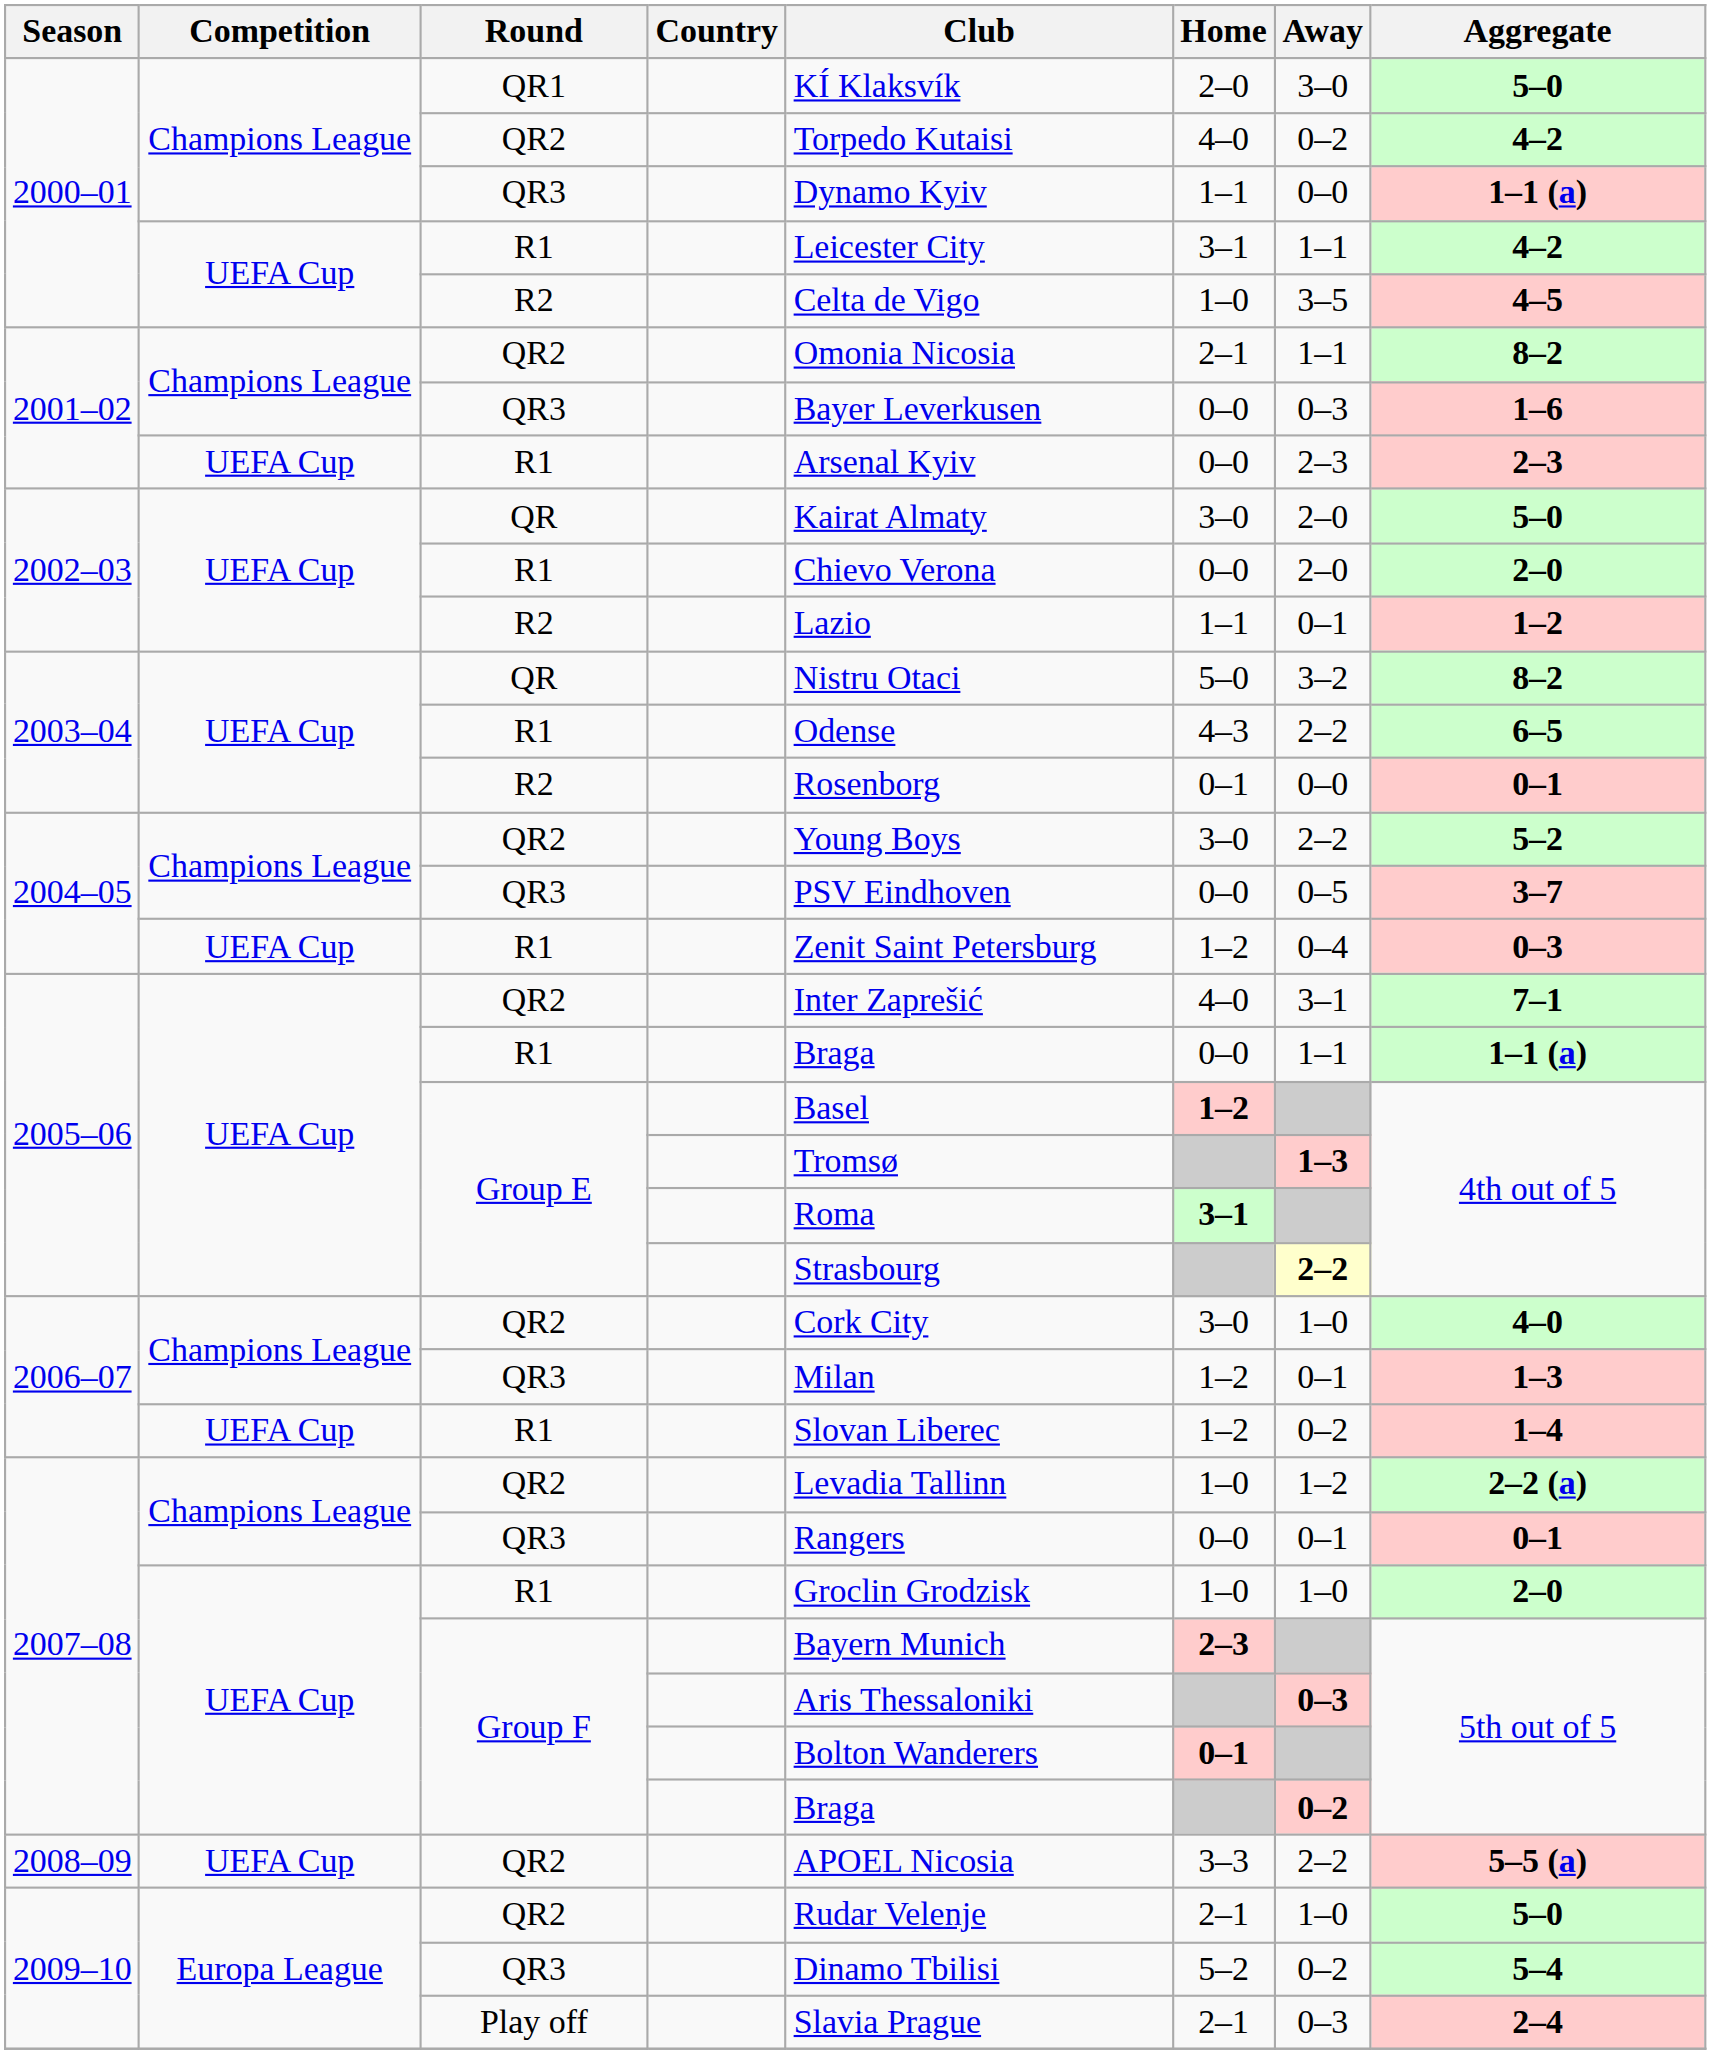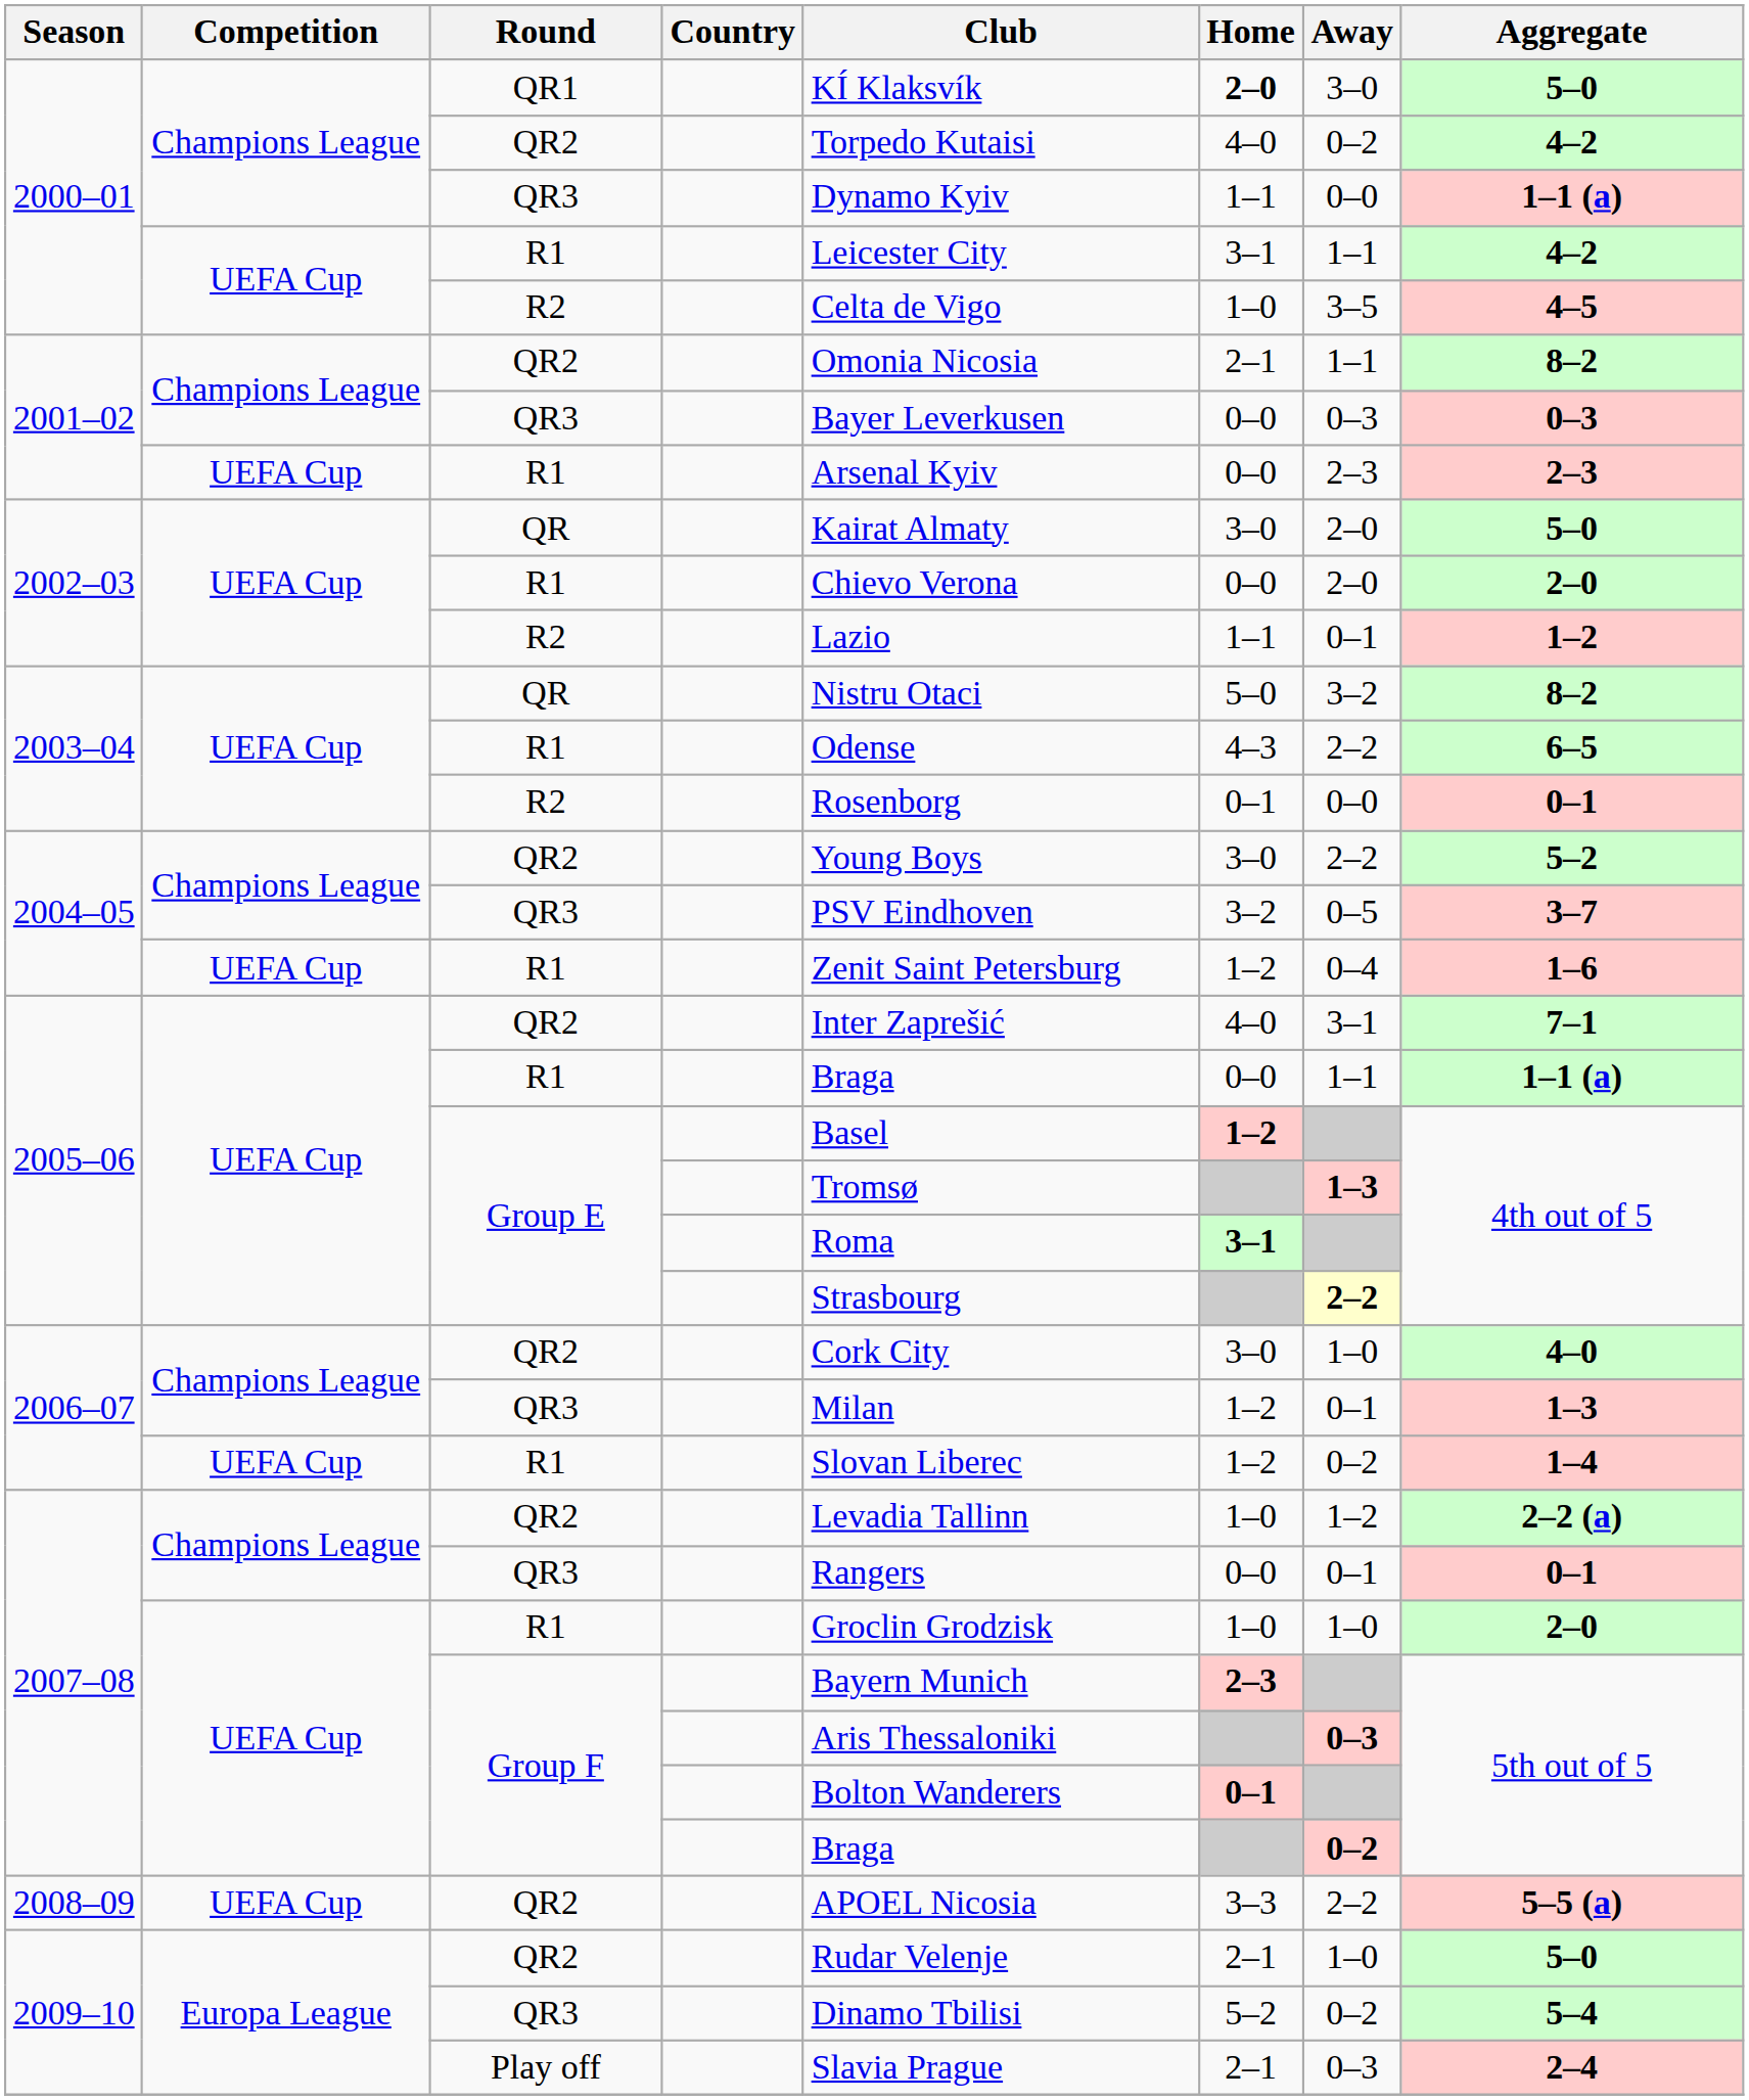2000–01 / QR1 | Home: normal -> bold
2001–02 / QR3 | Aggregate: 1–6 -> 0–3
2004–05 / QR3 | Home: 0–0 -> 3–2
2004–05 / R1 | Aggregate: 0–3 -> 1–6
